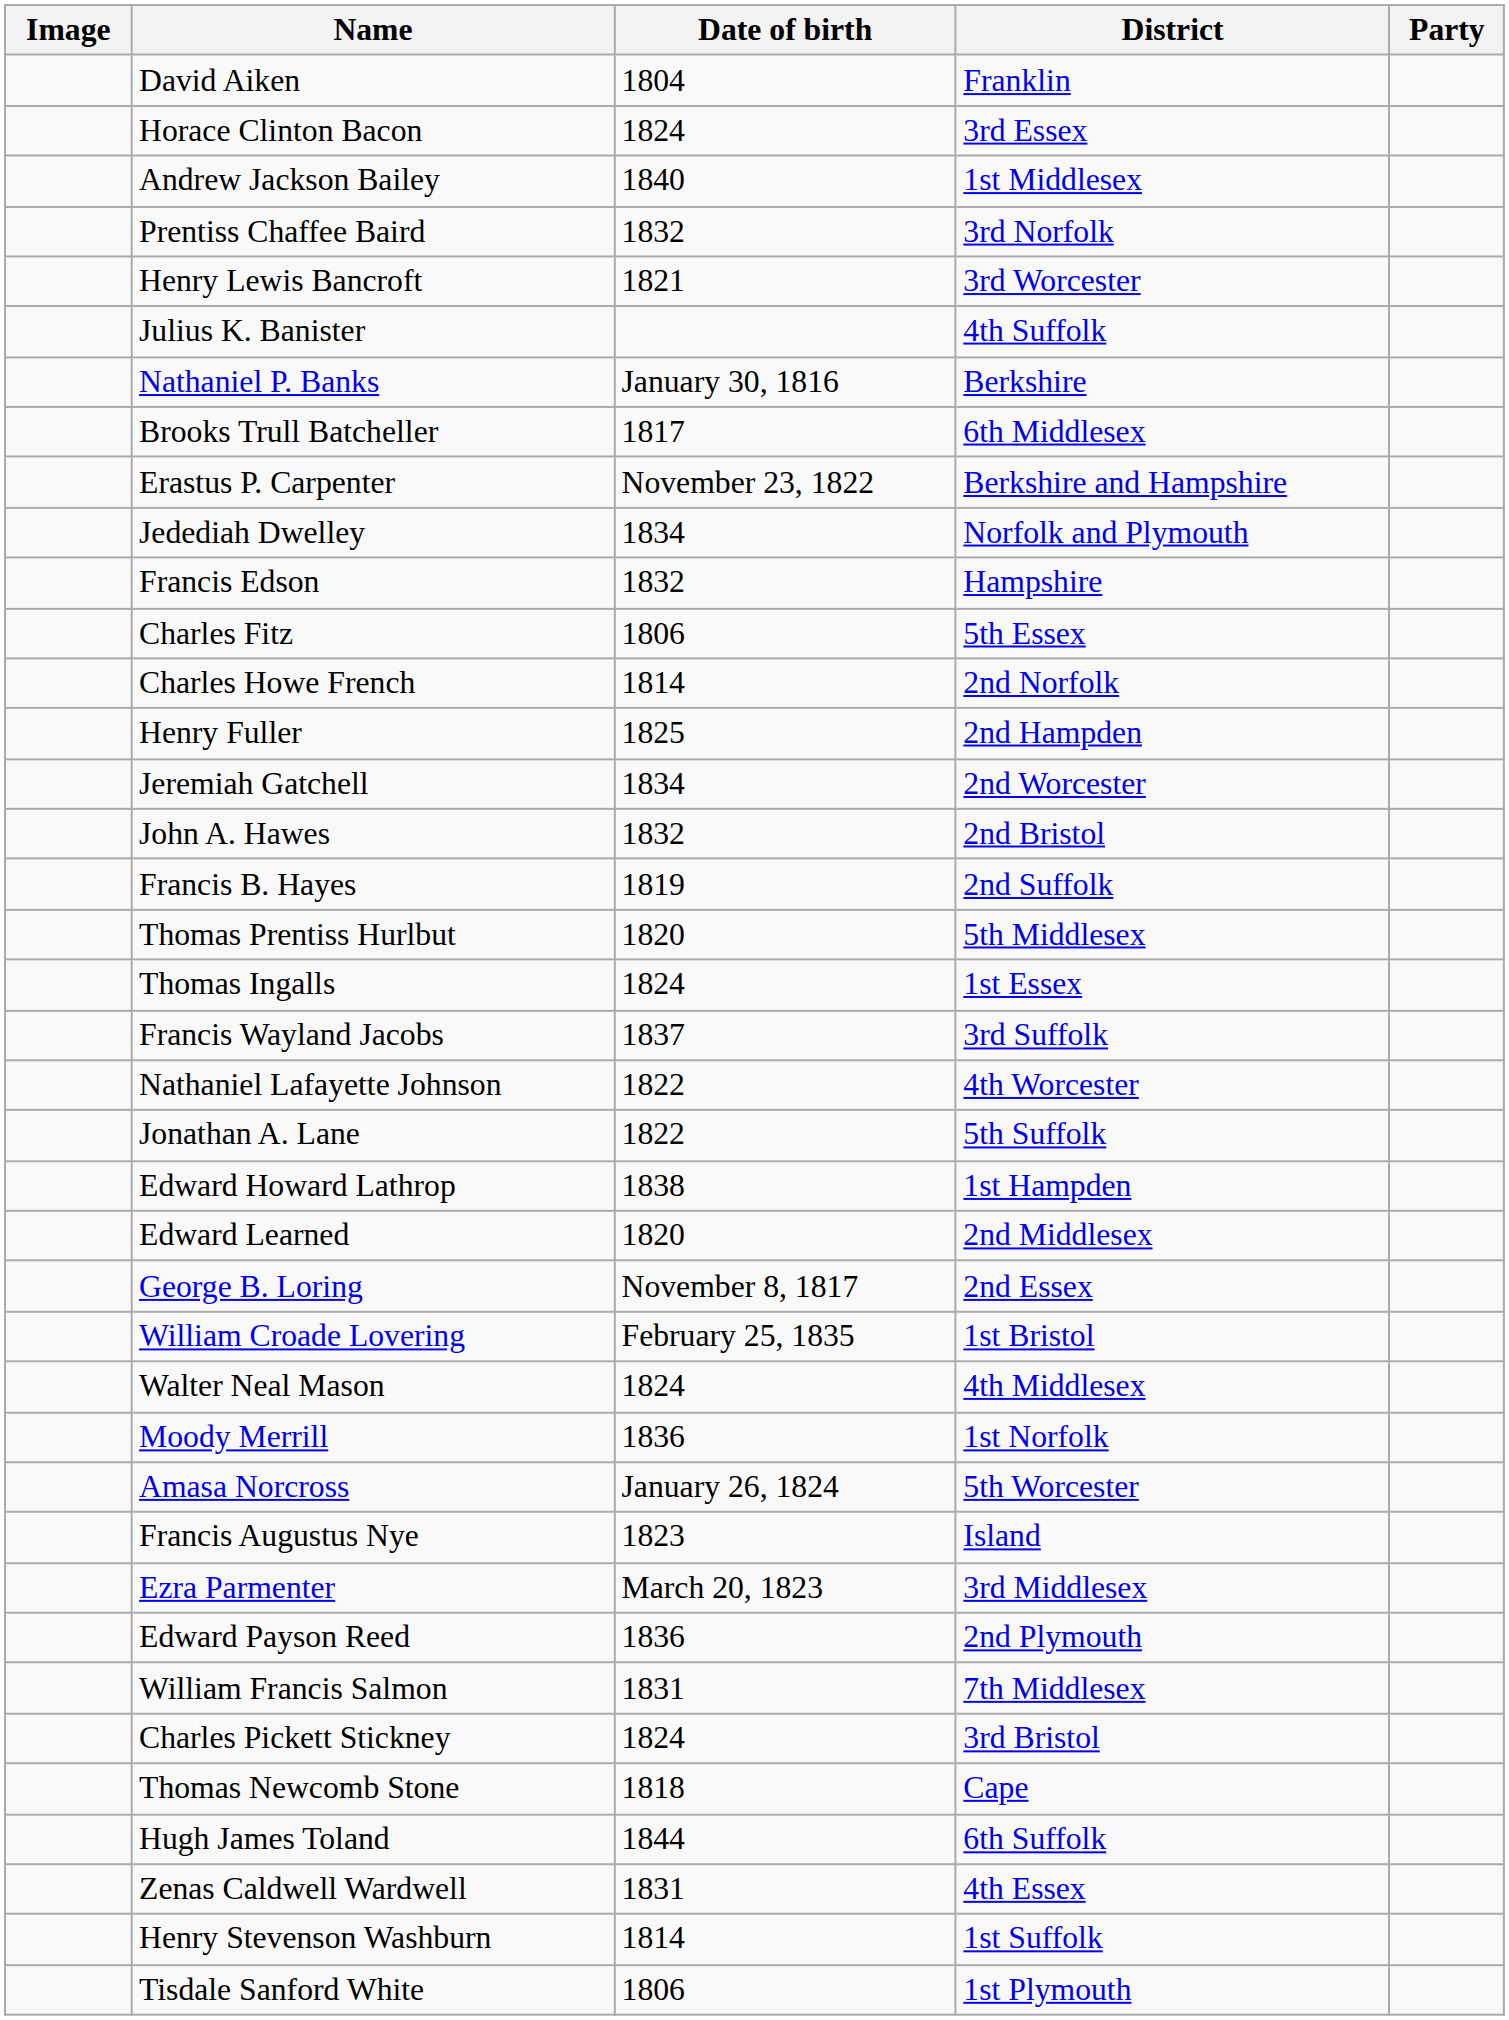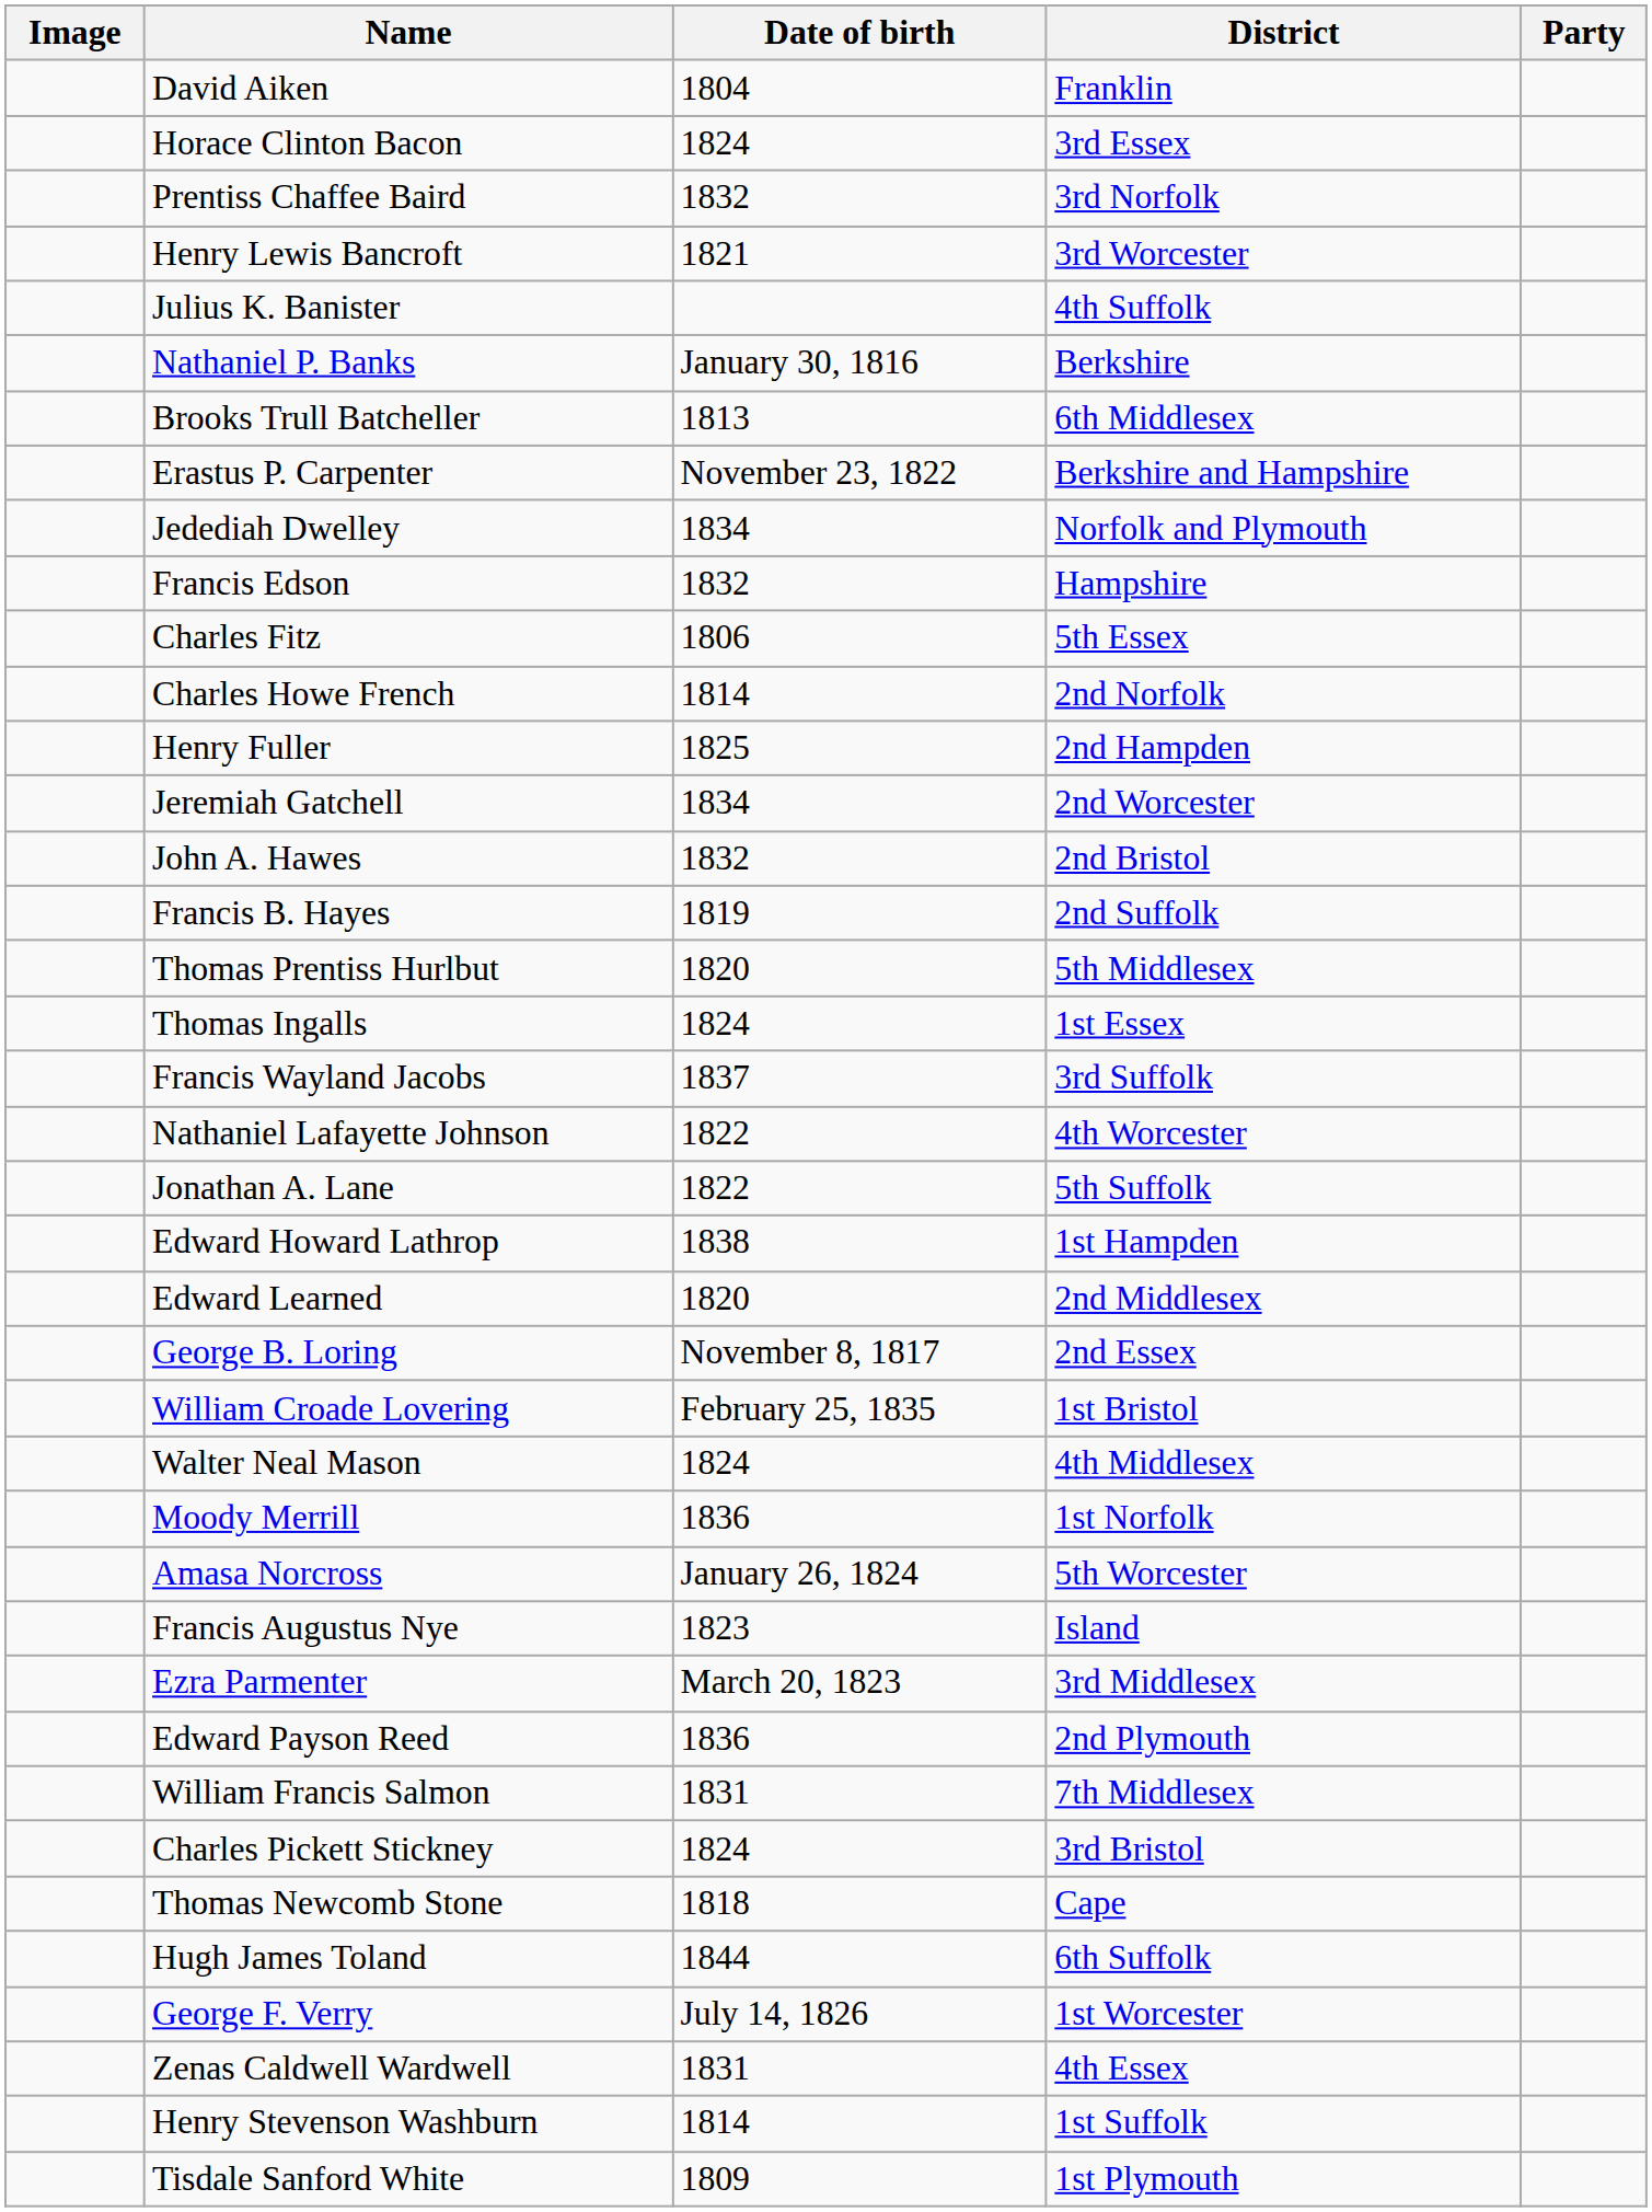- row: Andrew Jackson Bailey | 1840 | 1st Middlesex
Brooks Trull Batcheller | Date of birth: 1817 -> 1813
+ row: George F. Verry | July 14, 1826 | 1st Worcester
Tisdale Sanford White | Date of birth: 1806 -> 1809
